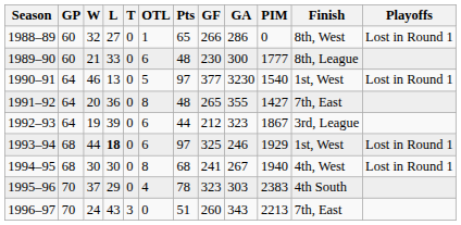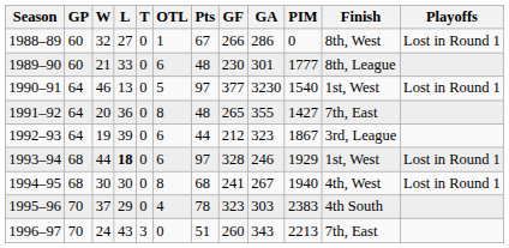1988–89 | Pts: 65 -> 67
1989–90 | GA: 300 -> 301
1993–94 | GF: 325 -> 328
